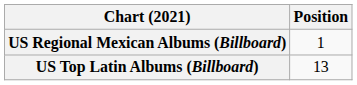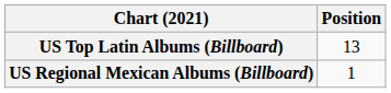rows swapped: US Regional Mexican Albums (Billboard) <-> US Top Latin Albums (Billboard)
